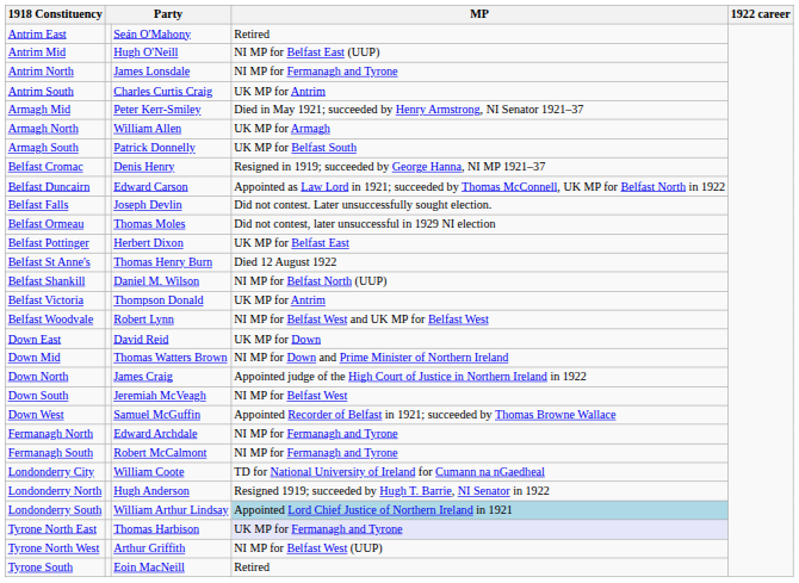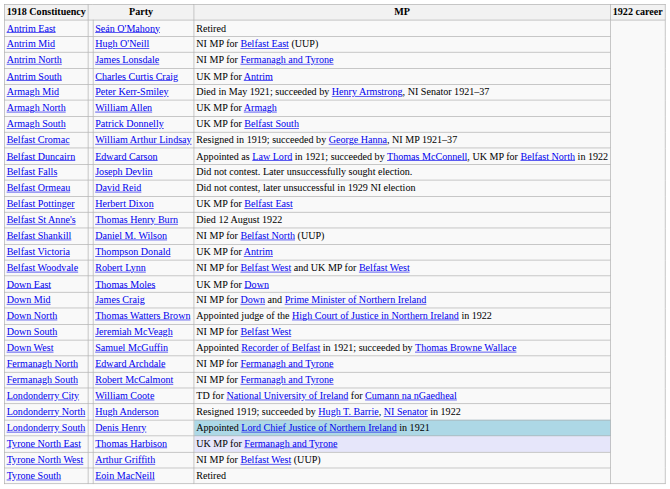Belfast Cromac | column 3: Denis Henry -> William Arthur Lindsay
Belfast Ormeau | column 3: Thomas Moles -> David Reid
Down East | column 3: David Reid -> Thomas Moles
Down Mid | column 3: Thomas Watters Brown -> James Craig
Down North | column 3: James Craig -> Thomas Watters Brown
Londonderry South | column 3: William Arthur Lindsay -> Denis Henry
